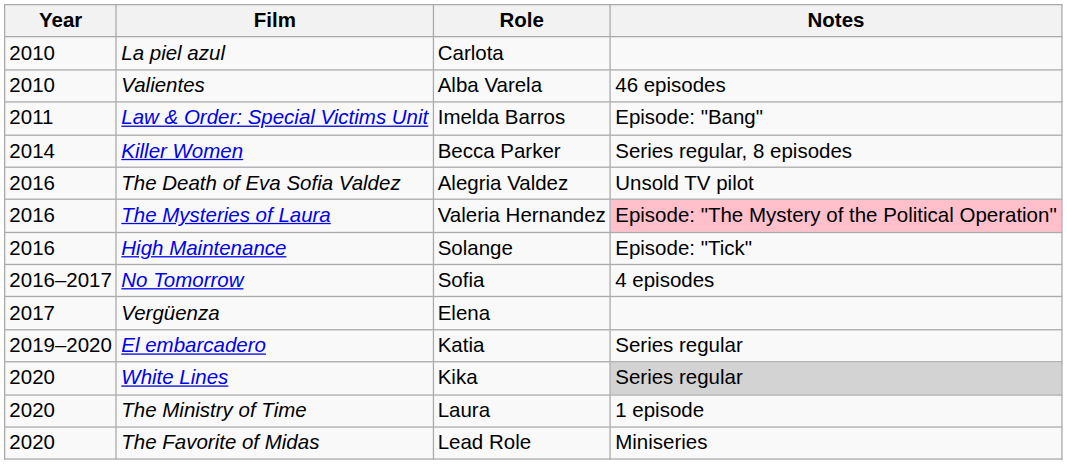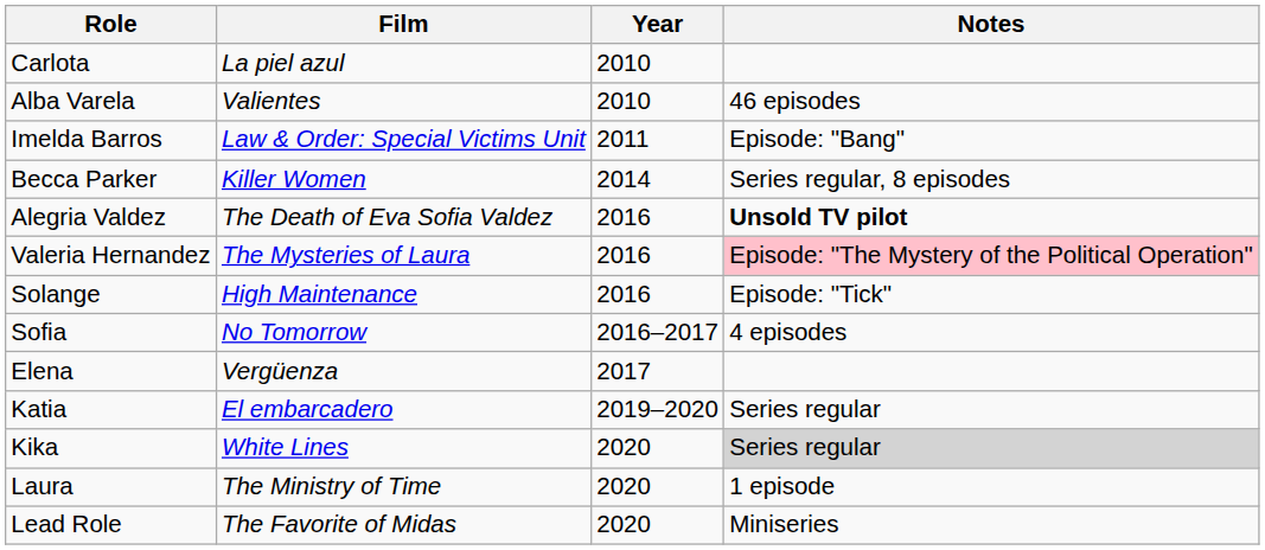columns swapped: Year <-> Role
The Death of Eva Sofia Valdez | Notes: normal -> bold
